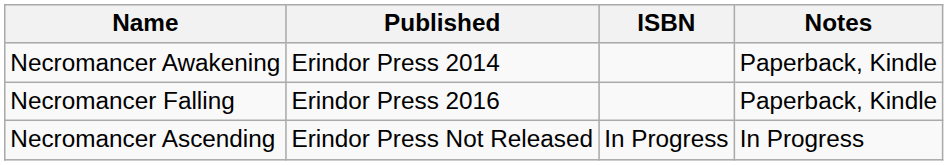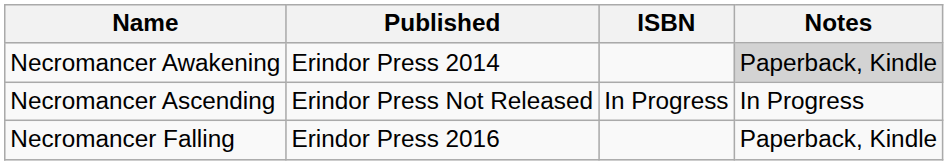Necromancer Awakening | Notes: no background -> lightgrey background
rows swapped: Necromancer Falling <-> Necromancer Ascending
